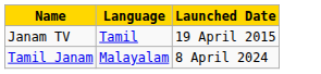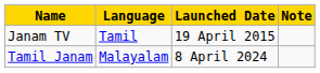+ column: Note
